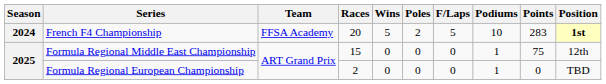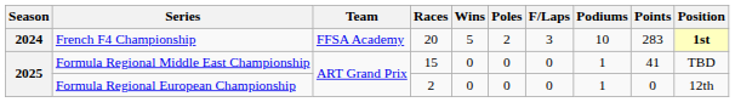French F4 Championship | F/Laps: 5 -> 3
Formula Regional Middle East Championship | Points: 75 -> 41
Formula Regional Middle East Championship | Position: 12th -> TBD
Formula Regional European Championship | Position: TBD -> 12th
